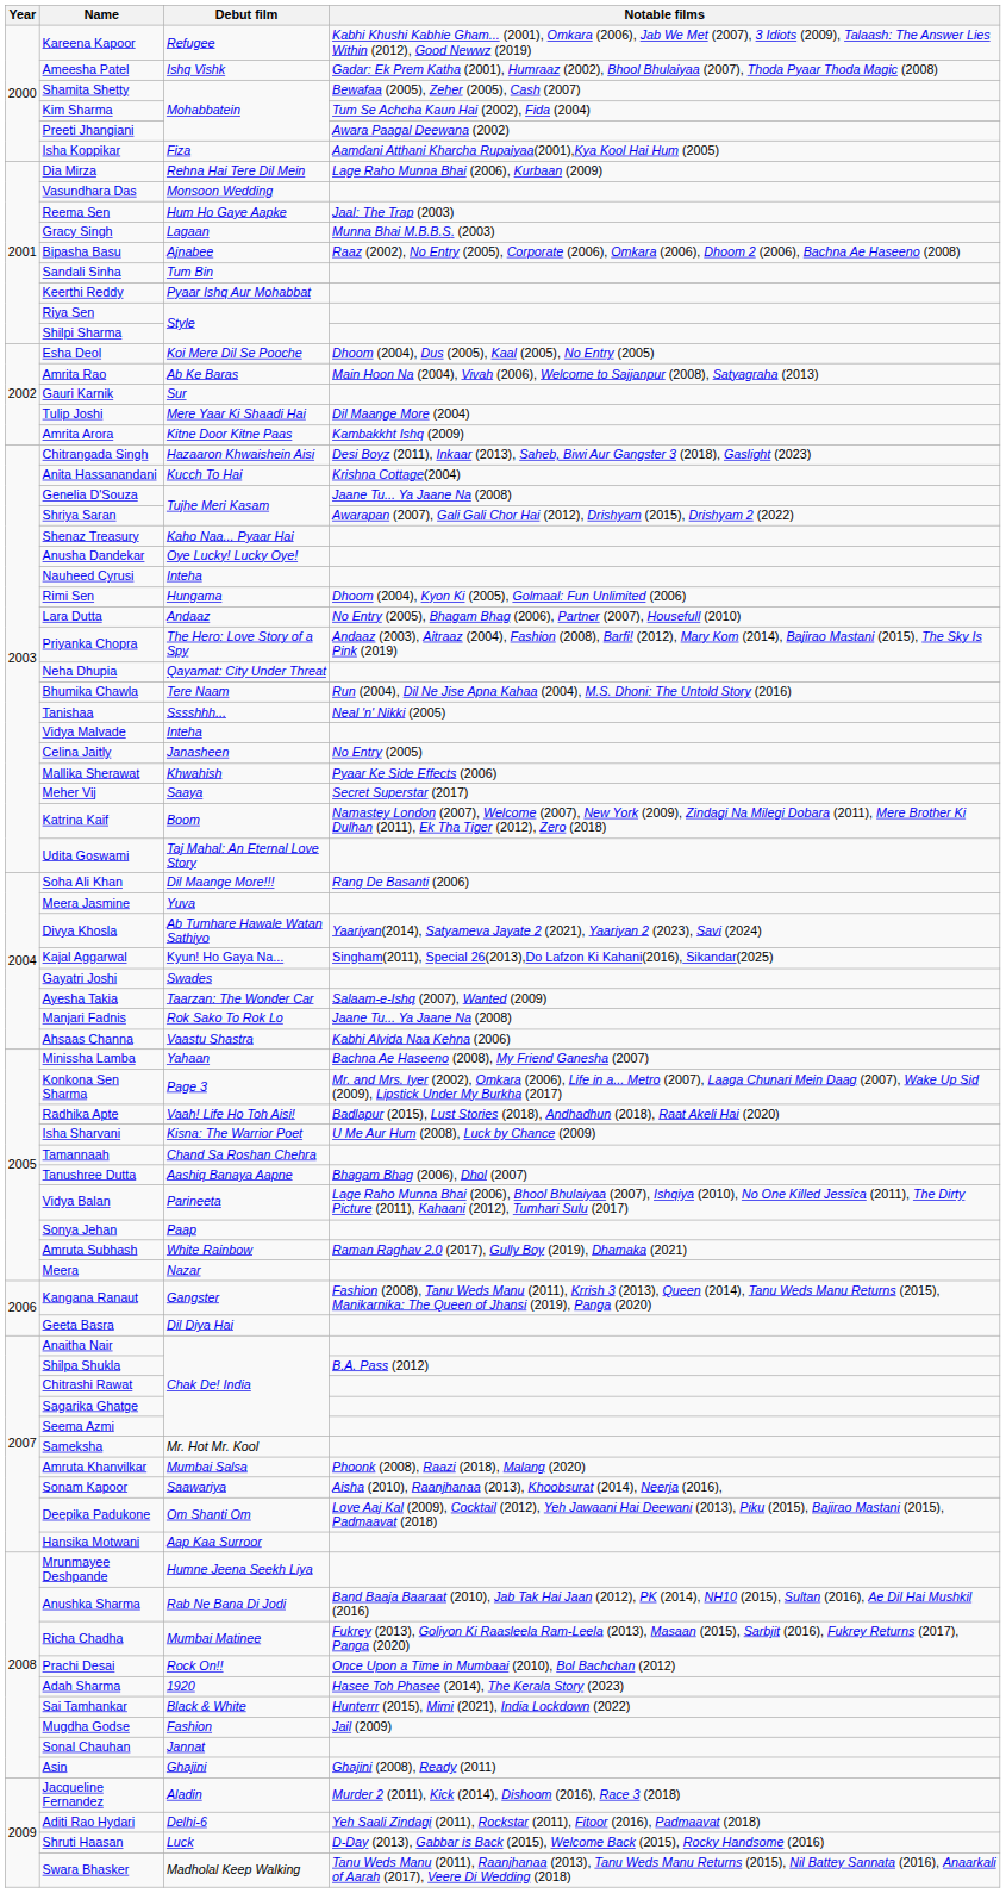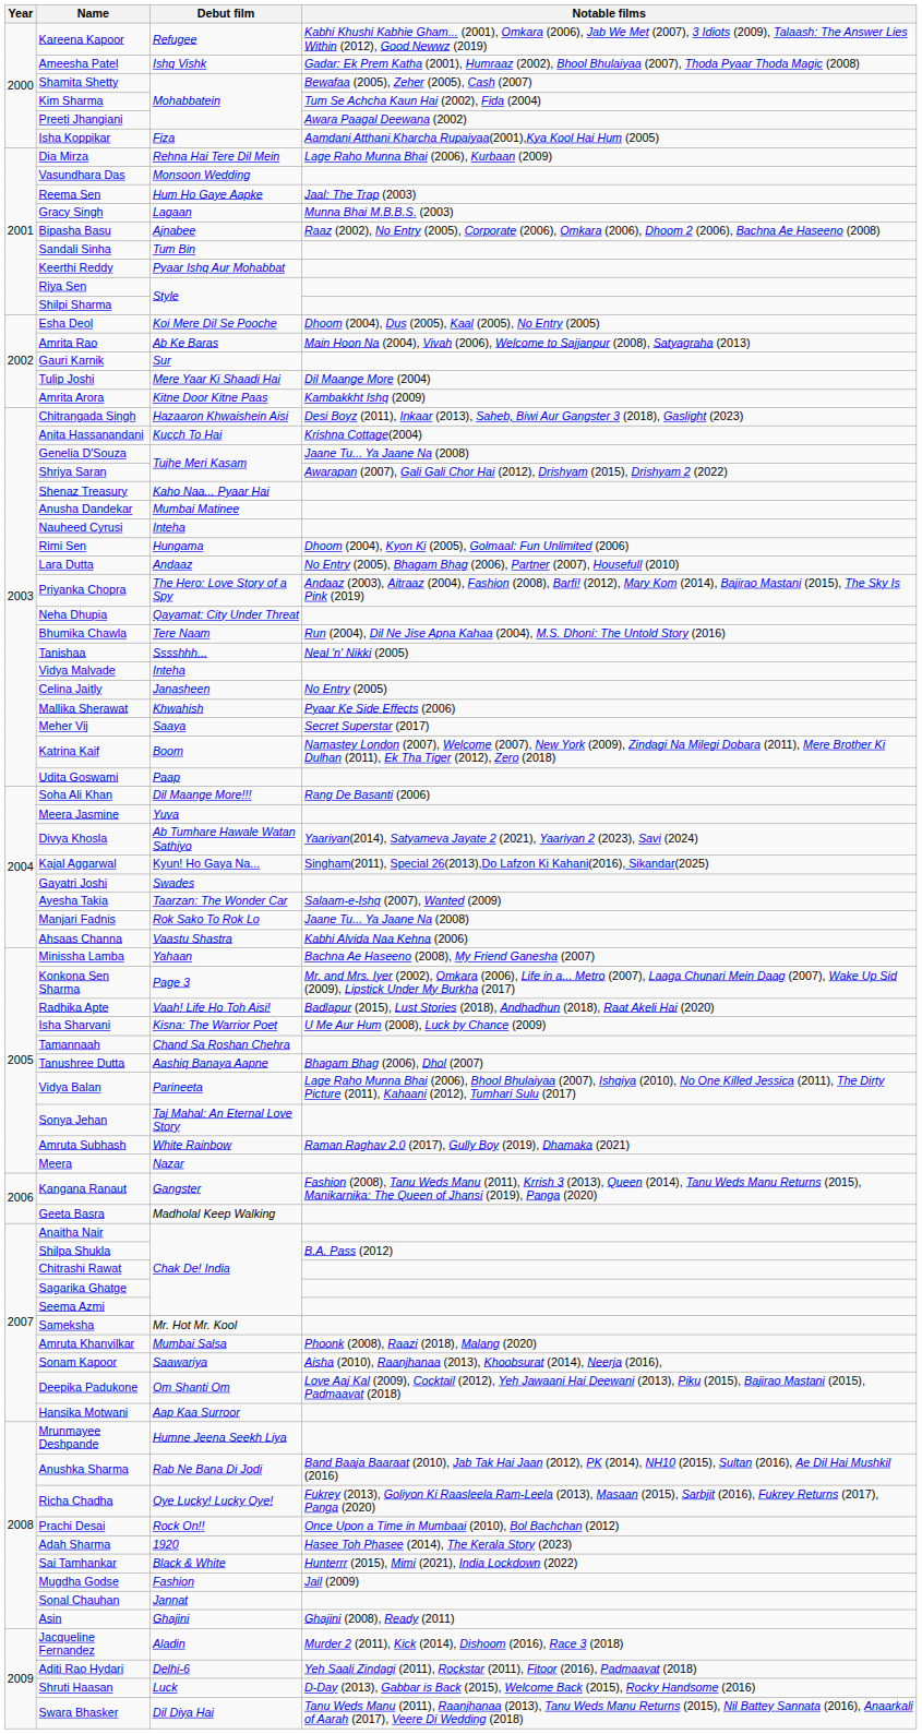Anusha Dandekar | Debut film: Oye Lucky! Lucky Oye! -> Mumbai Matinee
Udita Goswami | Debut film: Taj Mahal: An Eternal Love Story -> Paap
Sonya Jehan | Debut film: Paap -> Taj Mahal: An Eternal Love Story
Geeta Basra | Debut film: Dil Diya Hai -> Madholal Keep Walking
Richa Chadha | Debut film: Mumbai Matinee -> Oye Lucky! Lucky Oye!
Swara Bhasker | Debut film: Madholal Keep Walking -> Dil Diya Hai
